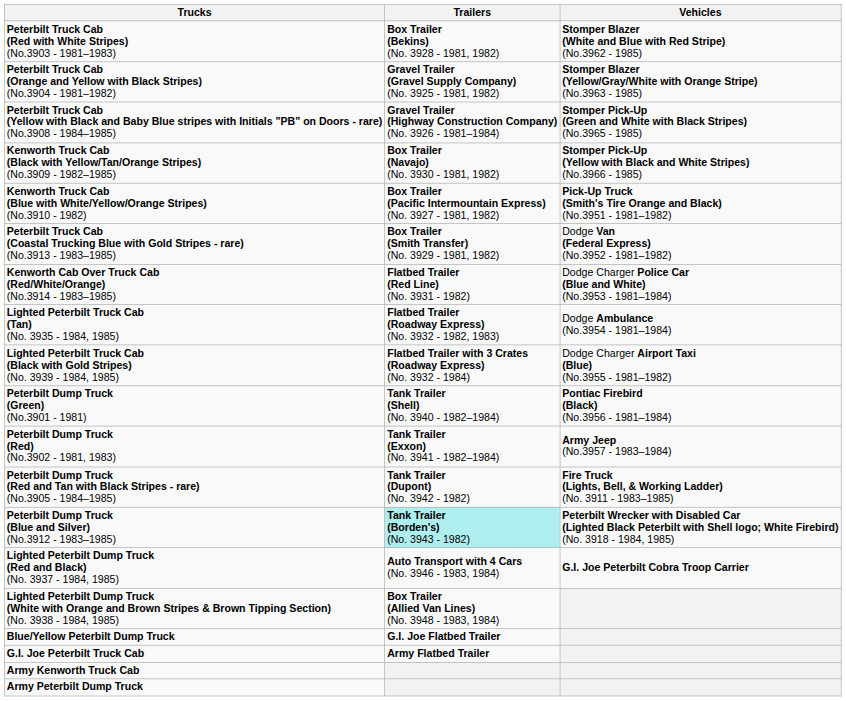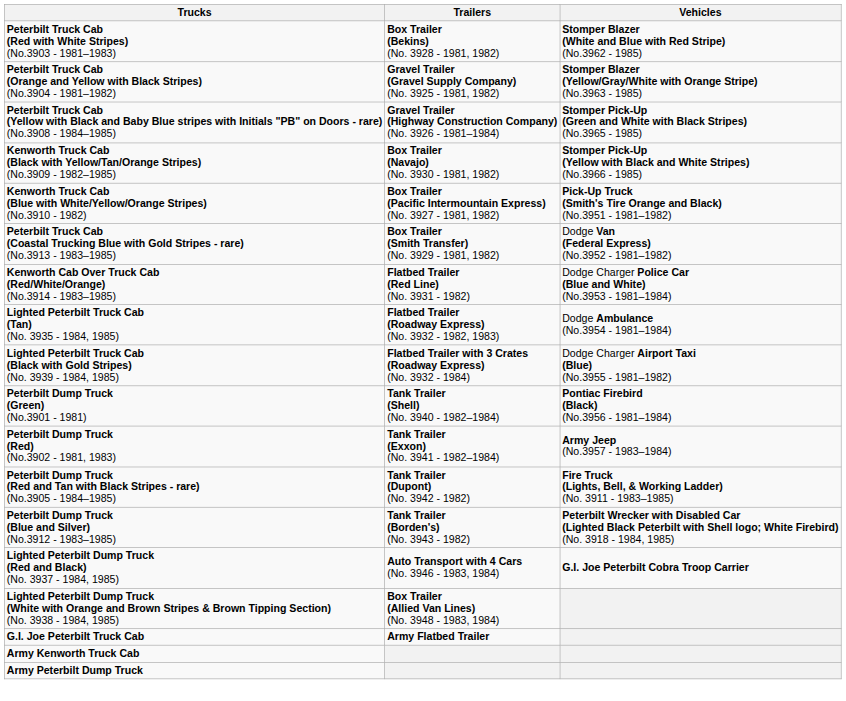Peterbilt Dump Truck (Blue and Silver) (No.3912 - 1983–1985) | Trailers: paleturquoise background -> no background
- row: Blue/Yellow Peterbilt Dump Truck | G.I. Joe Flatbed Trailer
